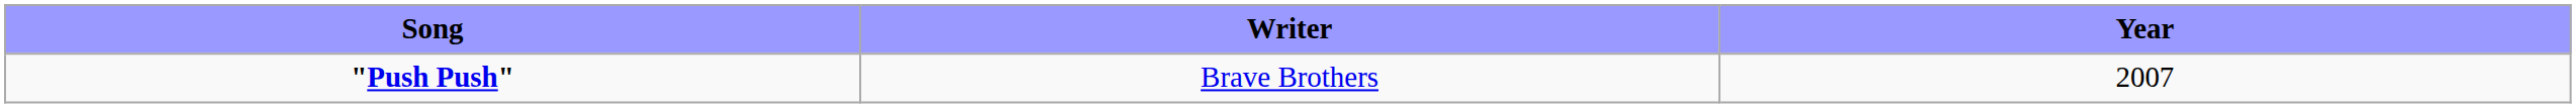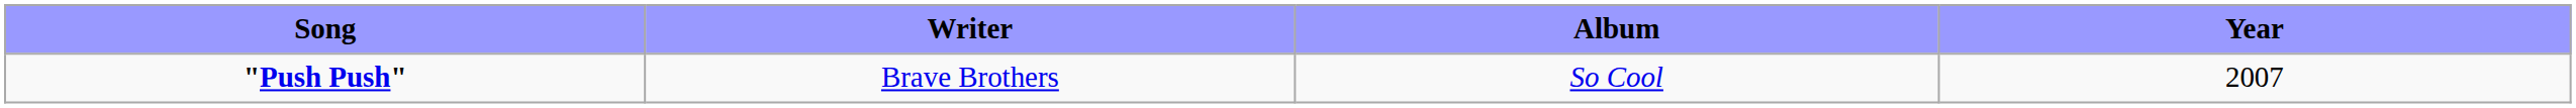+ column: Album | So Cool
